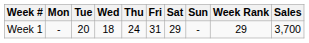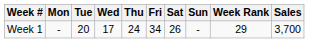Week 1 | Wed: 18 -> 17
Week 1 | Fri: 31 -> 34
Week 1 | Sat: 29 -> 26
